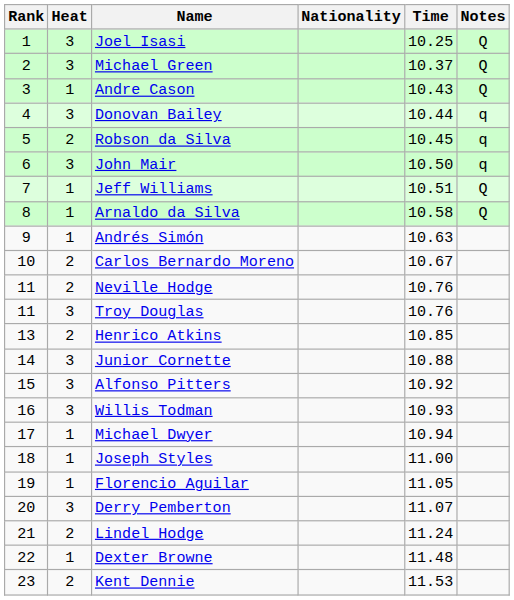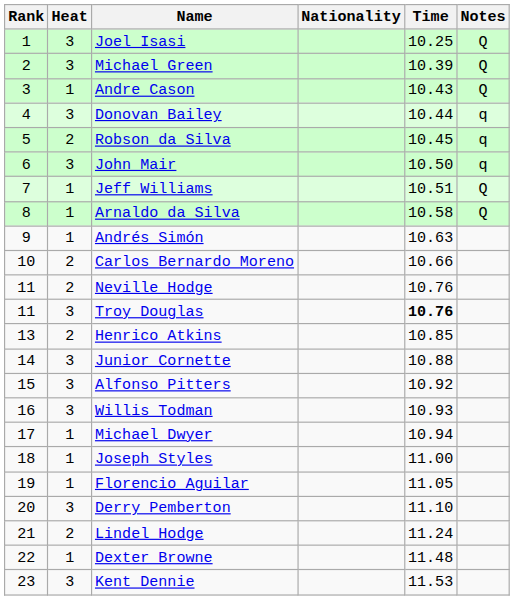Michael Green | Time: 10.37 -> 10.39
Carlos Bernardo Moreno | Time: 10.67 -> 10.66
Troy Douglas | Time: normal -> bold
Derry Pemberton | Time: 11.07 -> 11.10
Kent Dennie | Heat: 2 -> 3
